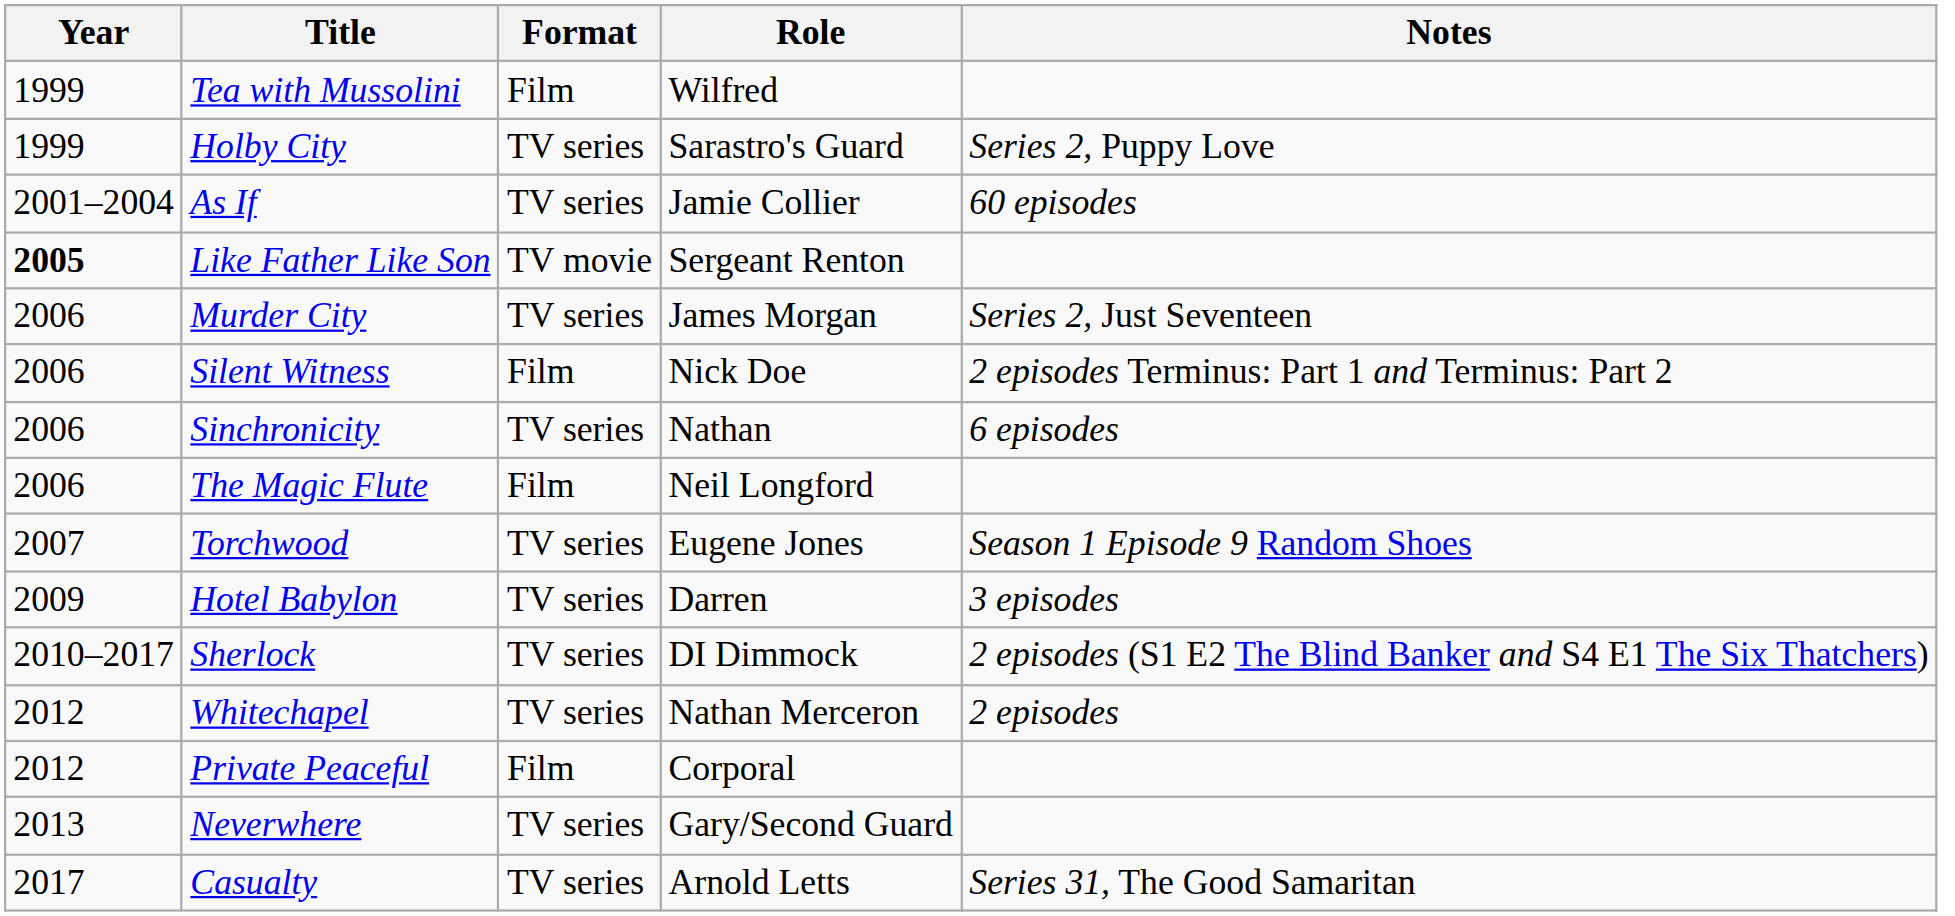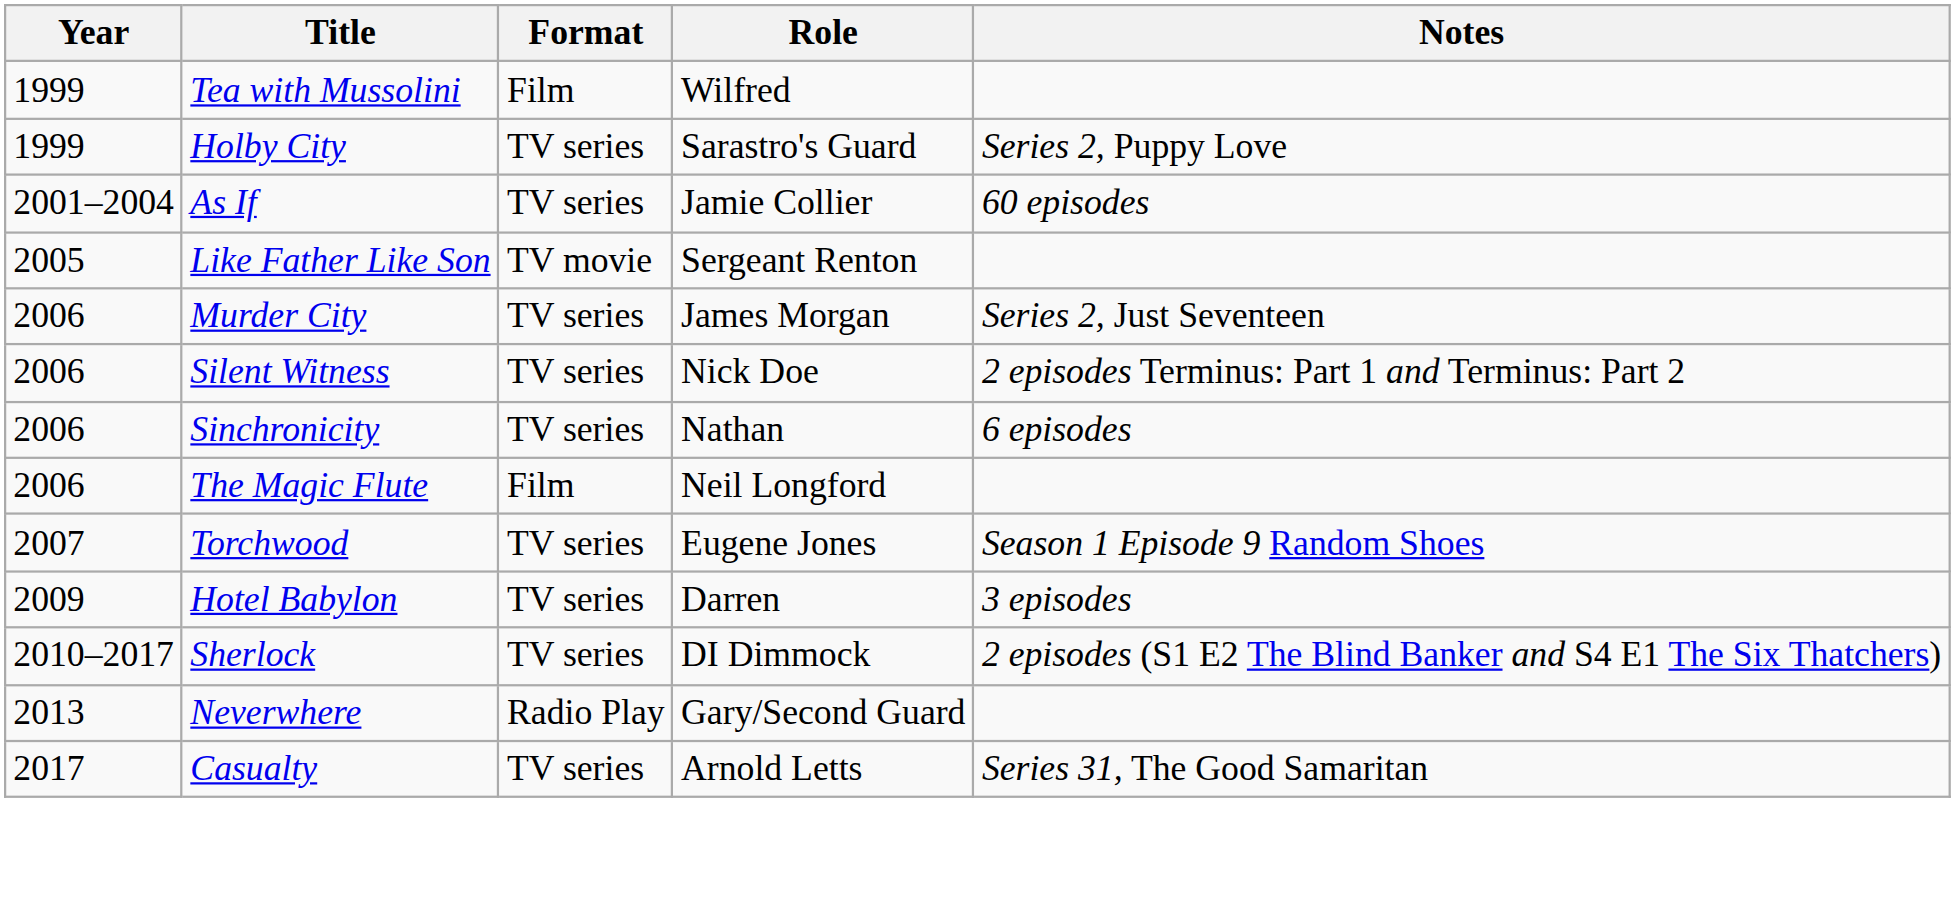Like Father Like Son | Year: bold -> normal
Silent Witness | Format: Film -> TV series
- row: 2012 | Whitechapel | TV series | Nathan Merceron | 2 episodes
- row: 2012 | Private Peaceful | Film | Corporal
Neverwhere | Format: TV series -> Radio Play
